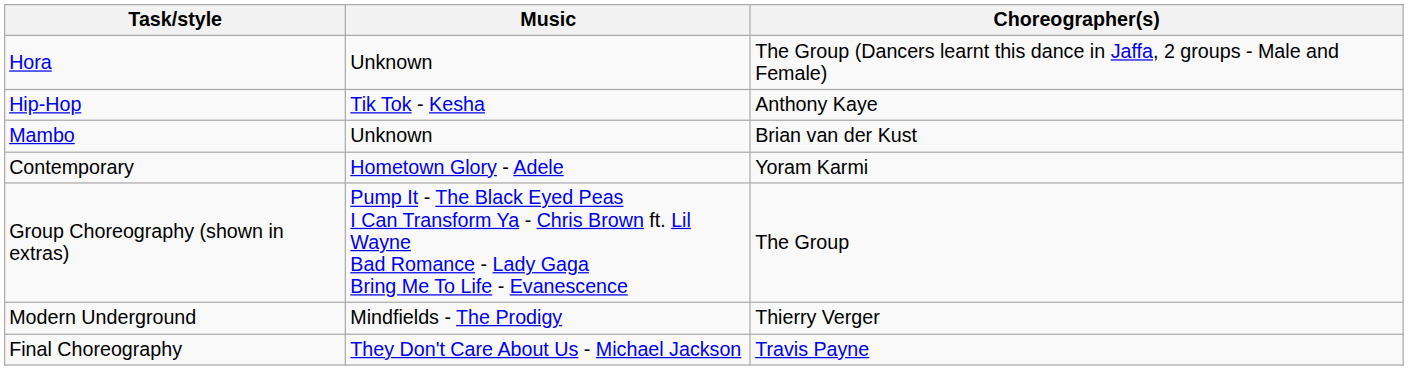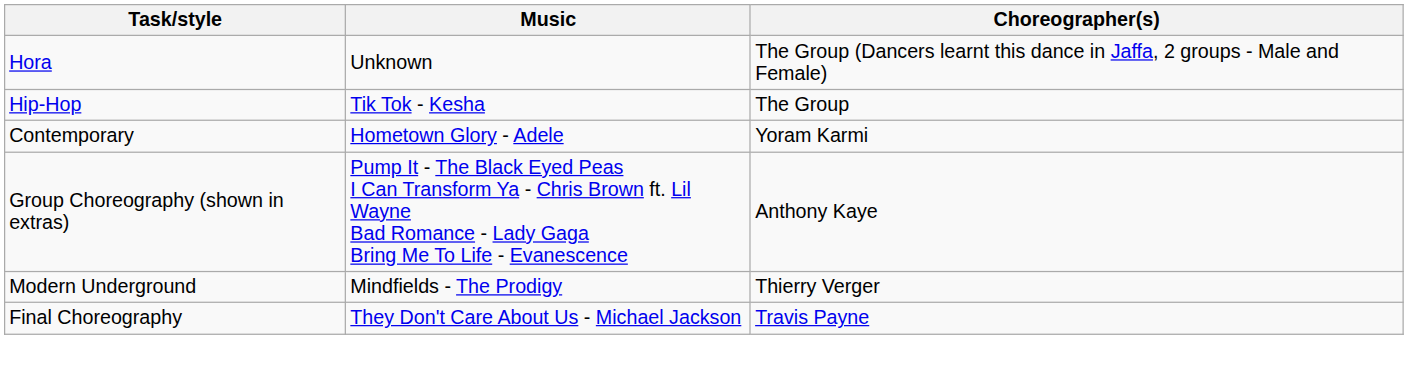Hip-Hop | Choreographer(s): Anthony Kaye -> The Group
- row: Mambo | Unknown | Brian van der Kust
Group Choreography (shown in extras) | Choreographer(s): The Group -> Anthony Kaye
